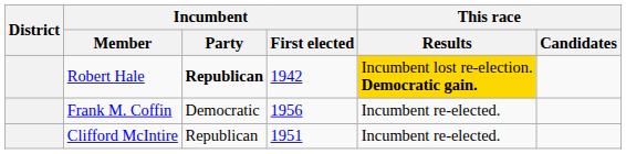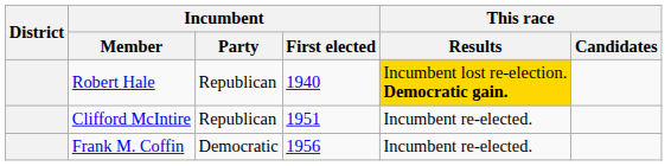Robert Hale | Incumbent / Party: bold -> normal
Robert Hale | Incumbent / First elected: 1942 -> 1940
rows swapped: Frank M. Coffin <-> Clifford McIntire
